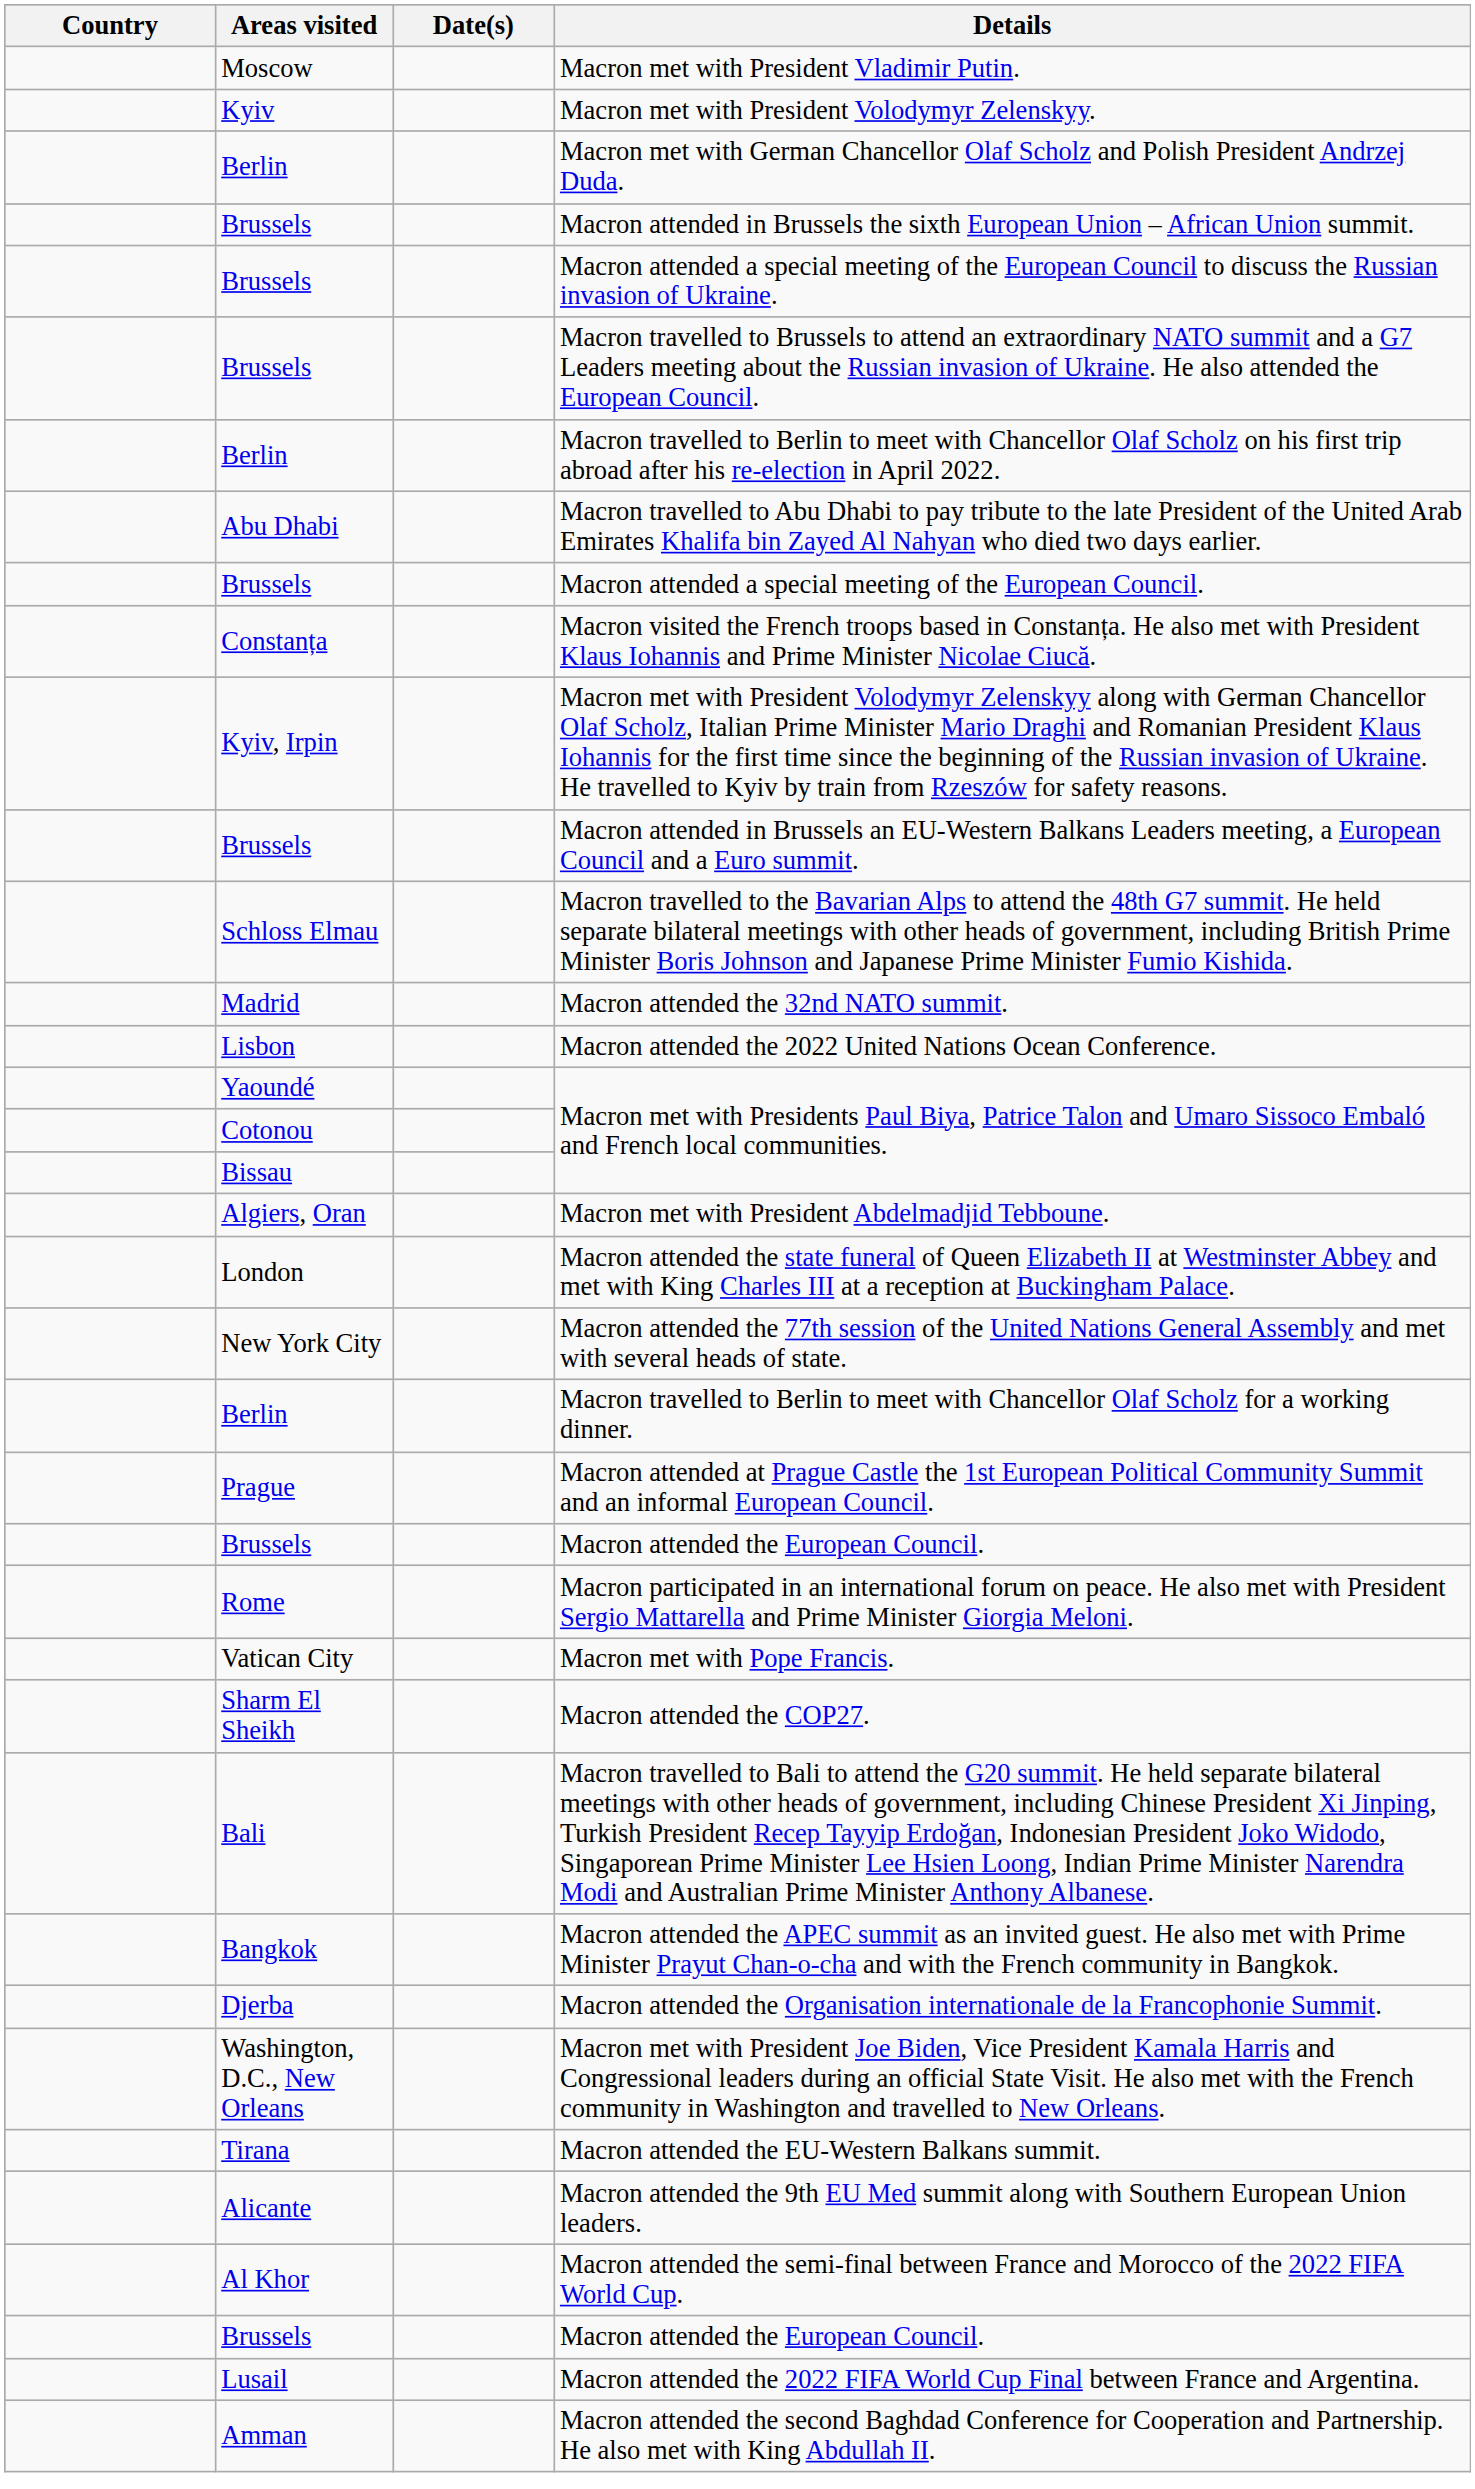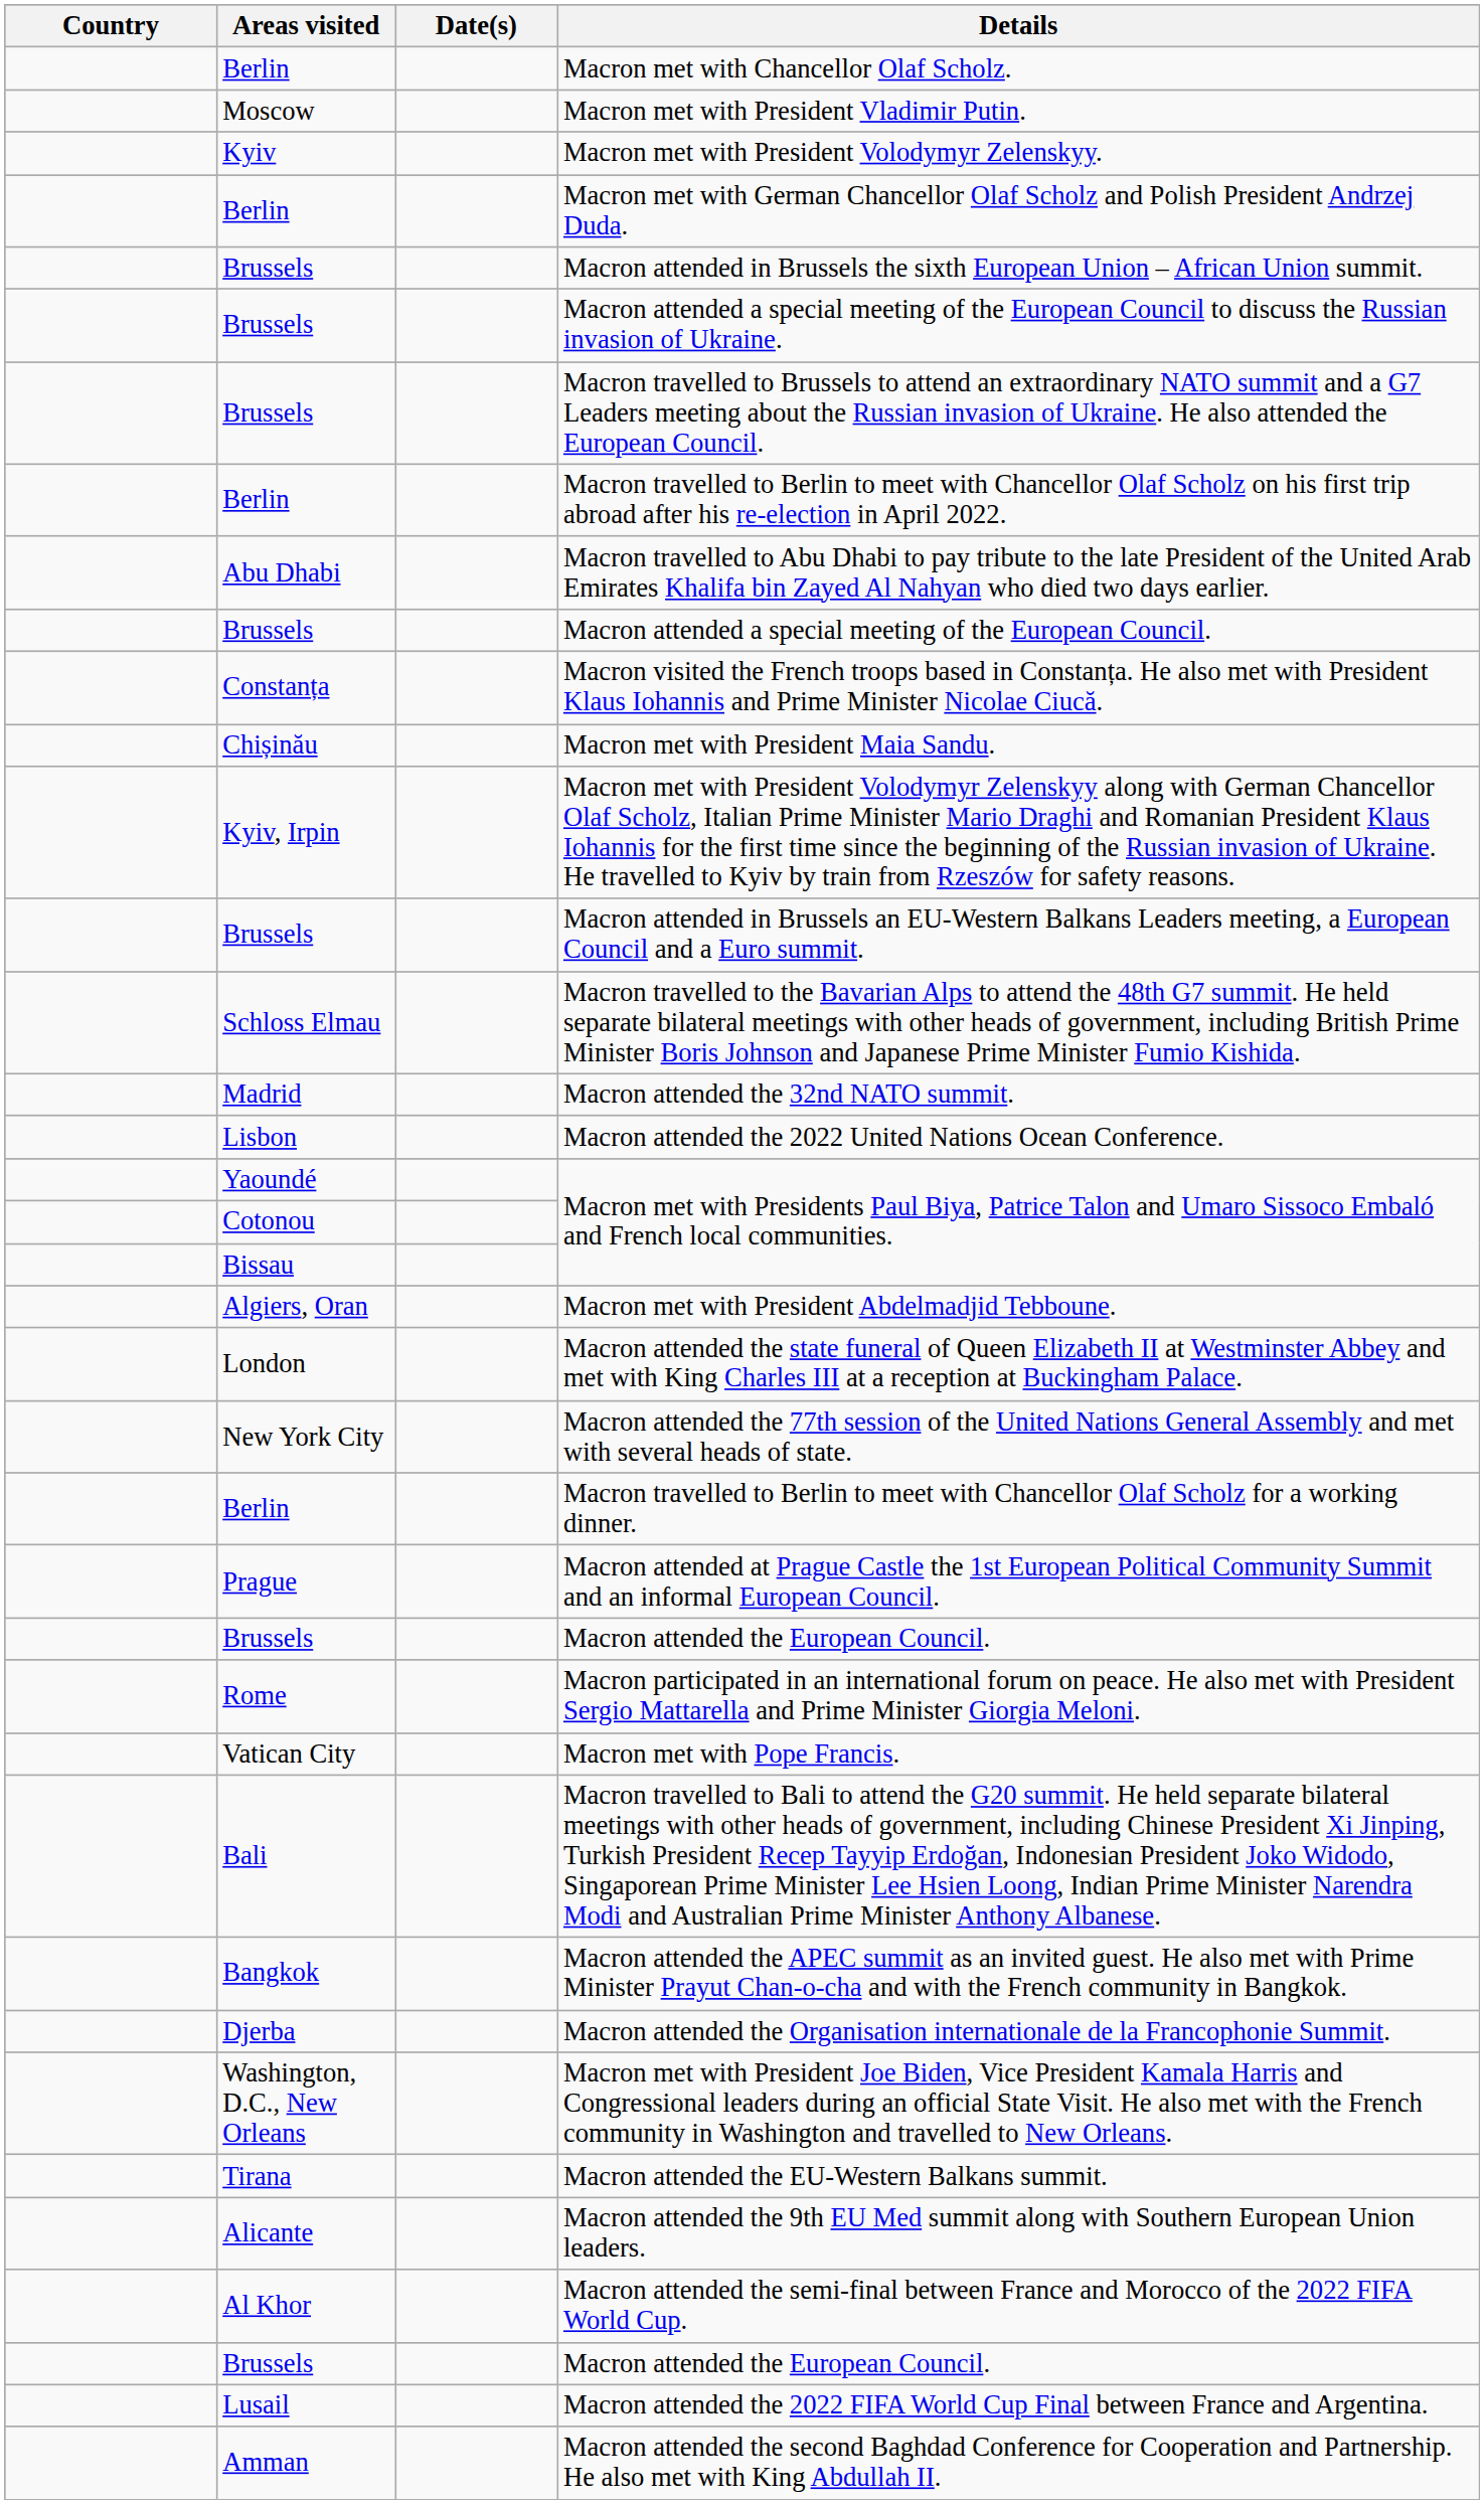+ row: Berlin | Macron met with Chancellor Olaf Scholz.
+ row: Chișinău | Macron met with President Maia Sandu.
- row: Sharm El Sheikh | Macron attended the COP27.
